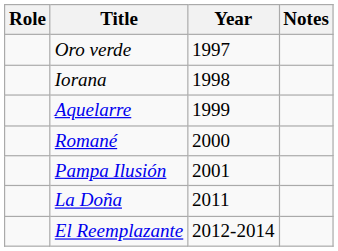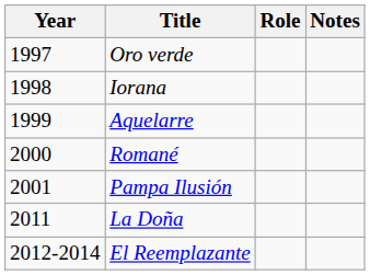columns swapped: Year <-> Role
